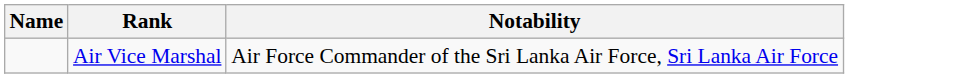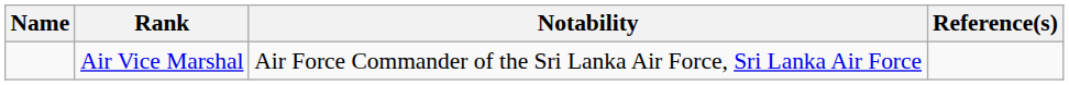+ column: Reference(s)
